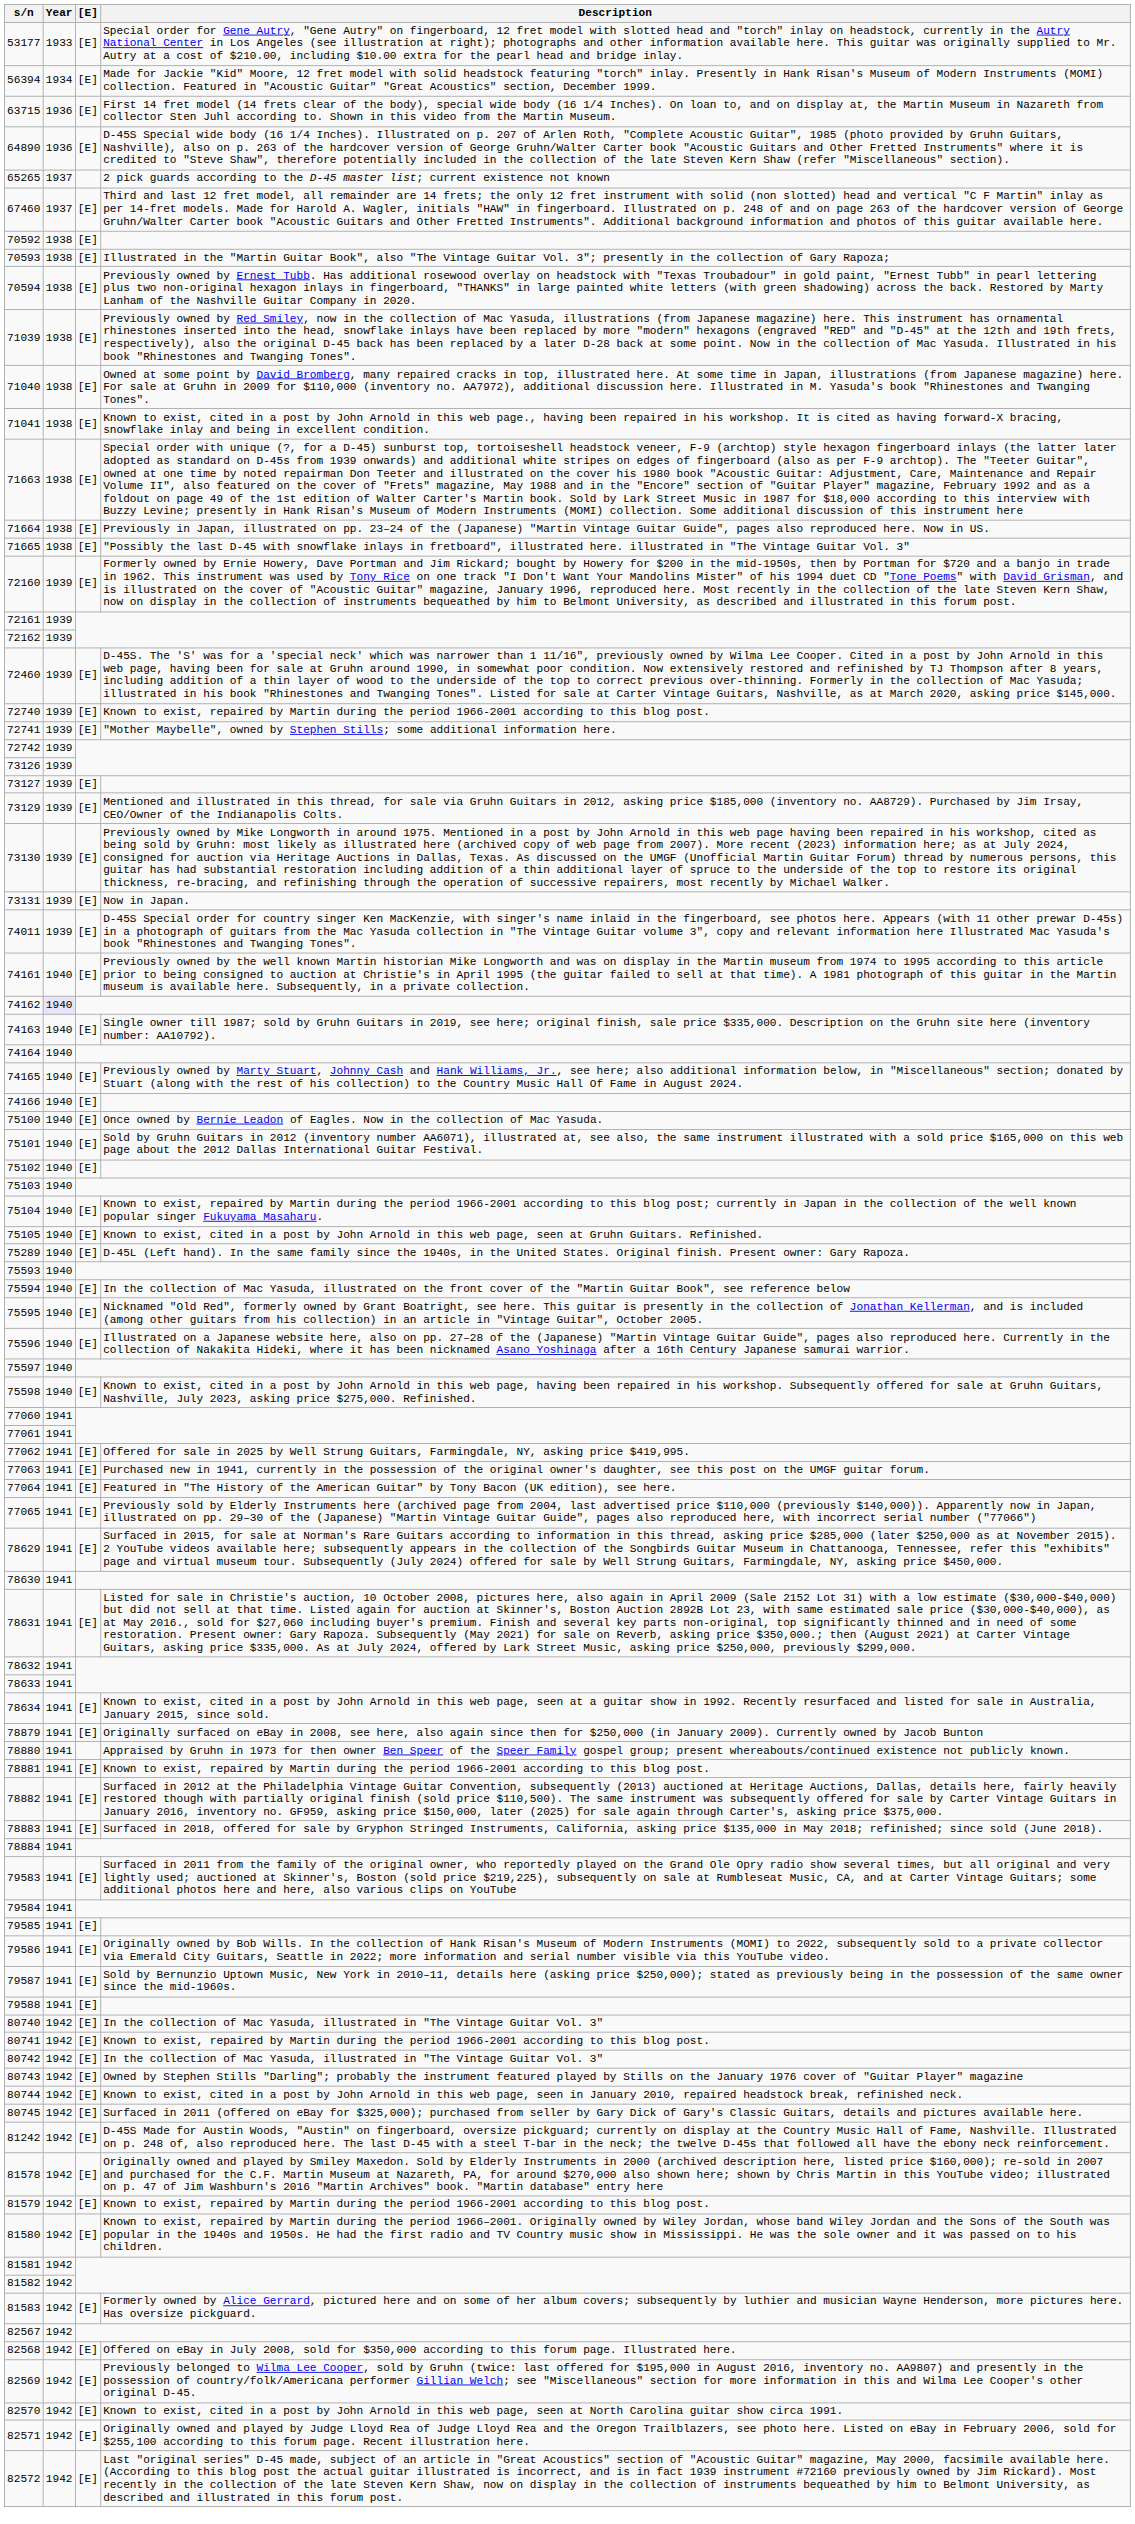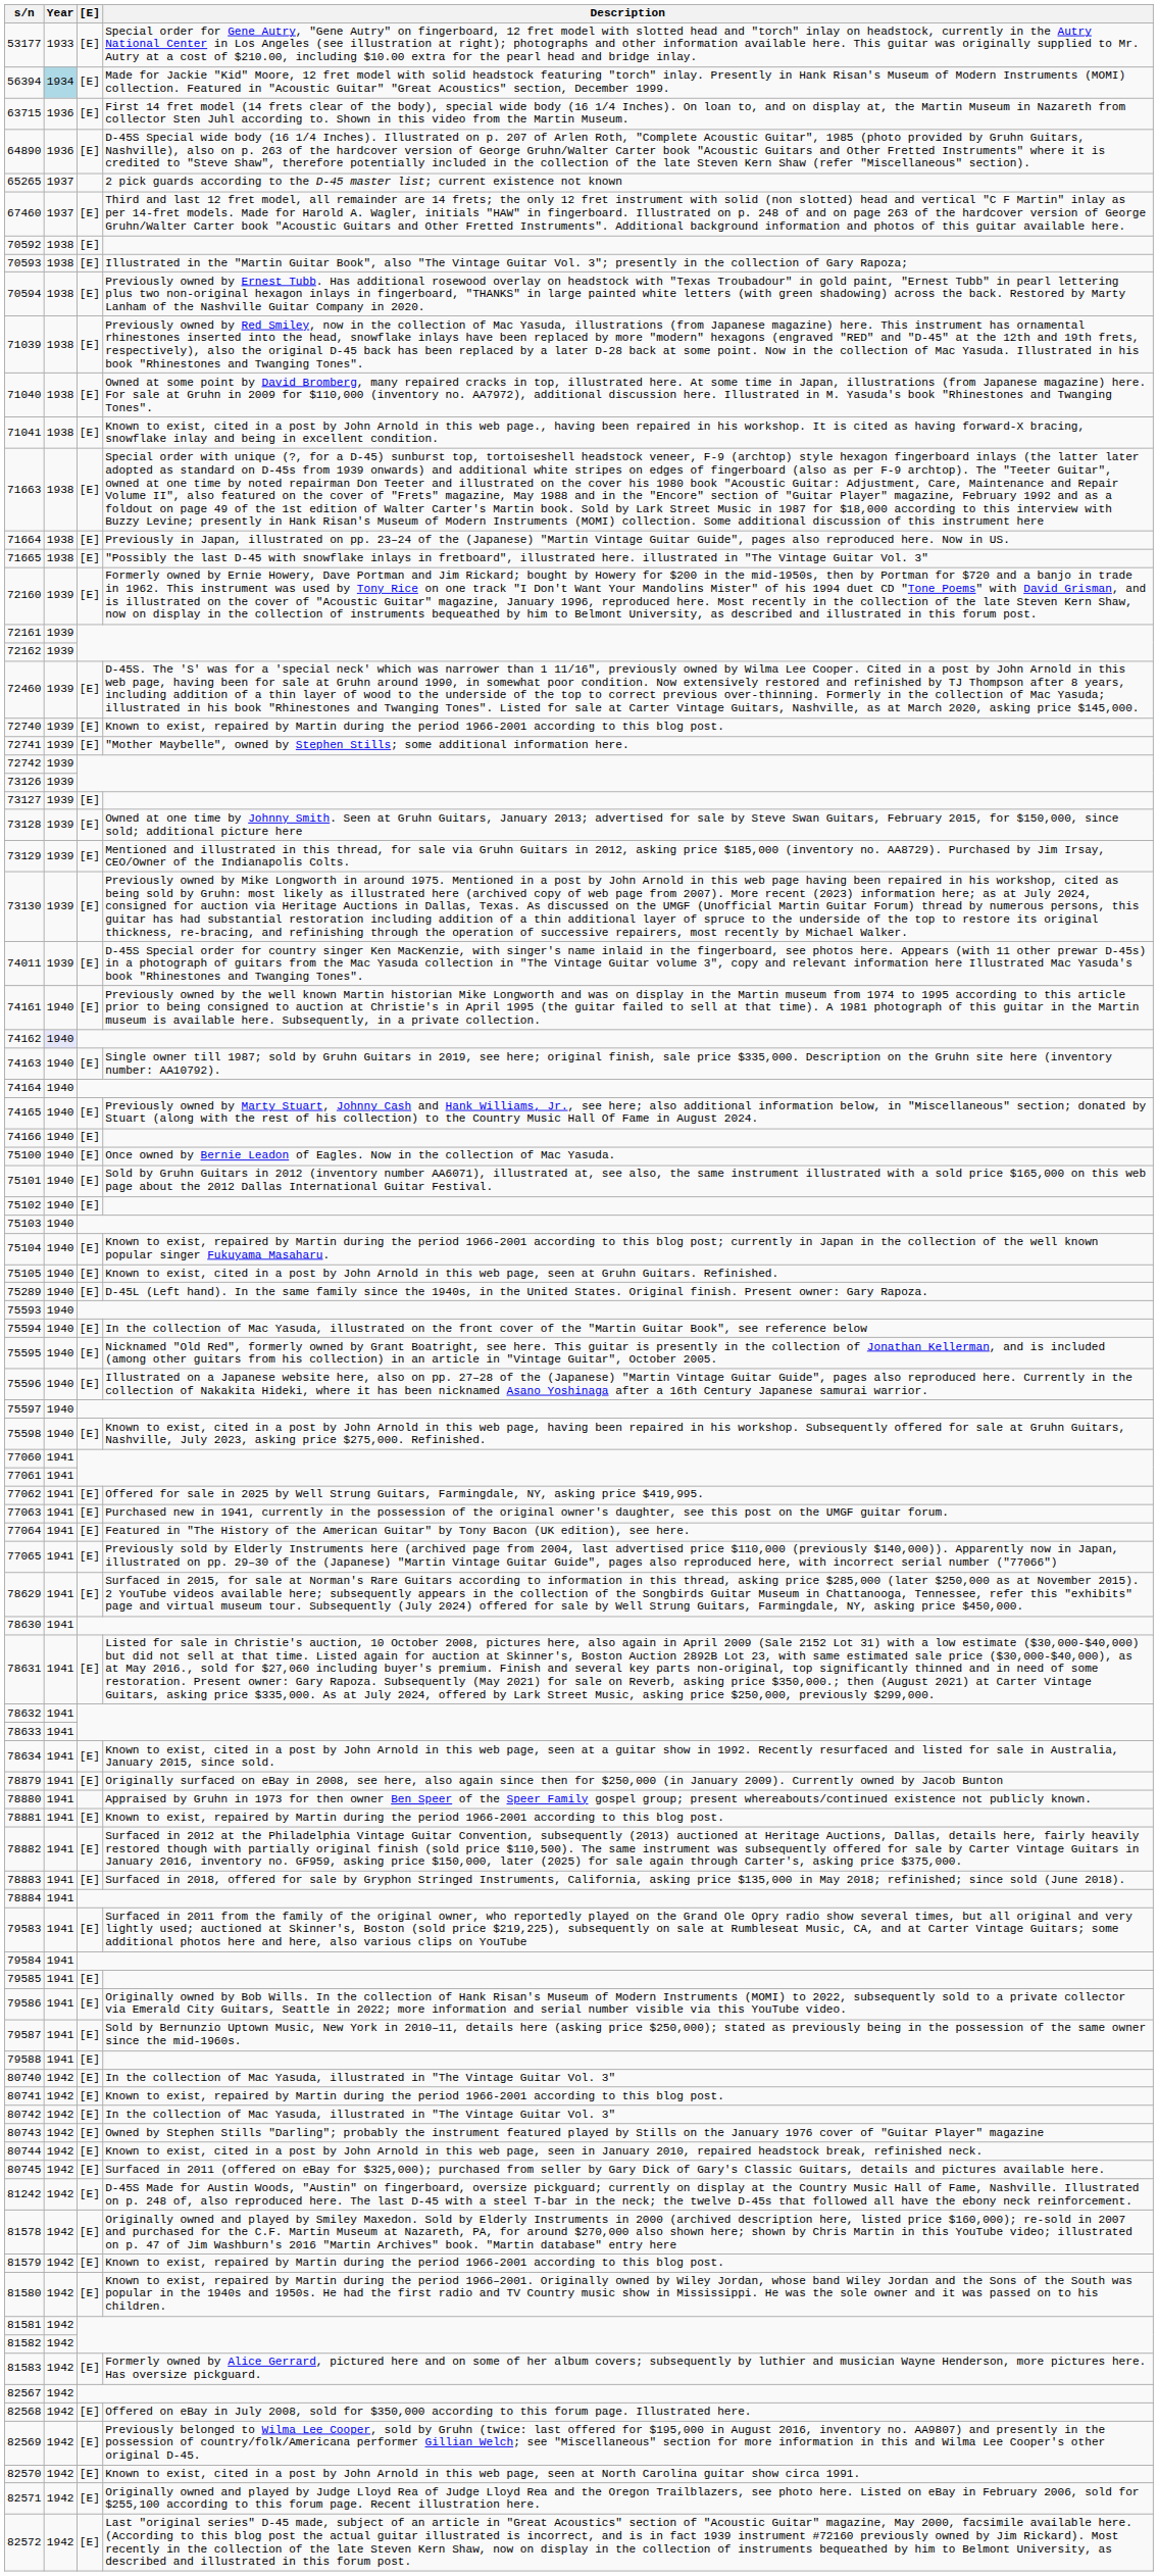56394 | Year: no background -> lightblue background
+ row: 73128 | 1939 | [E] | Owned at one time by Johnny Smith. Seen at Gruhn Guitars, January 2013; advertised for sale by Steve Swan Guitars, February 2015, for $150,000, since sold; additional picture here
- row: 73131 | 1939 | [E] | Now in Japan.
